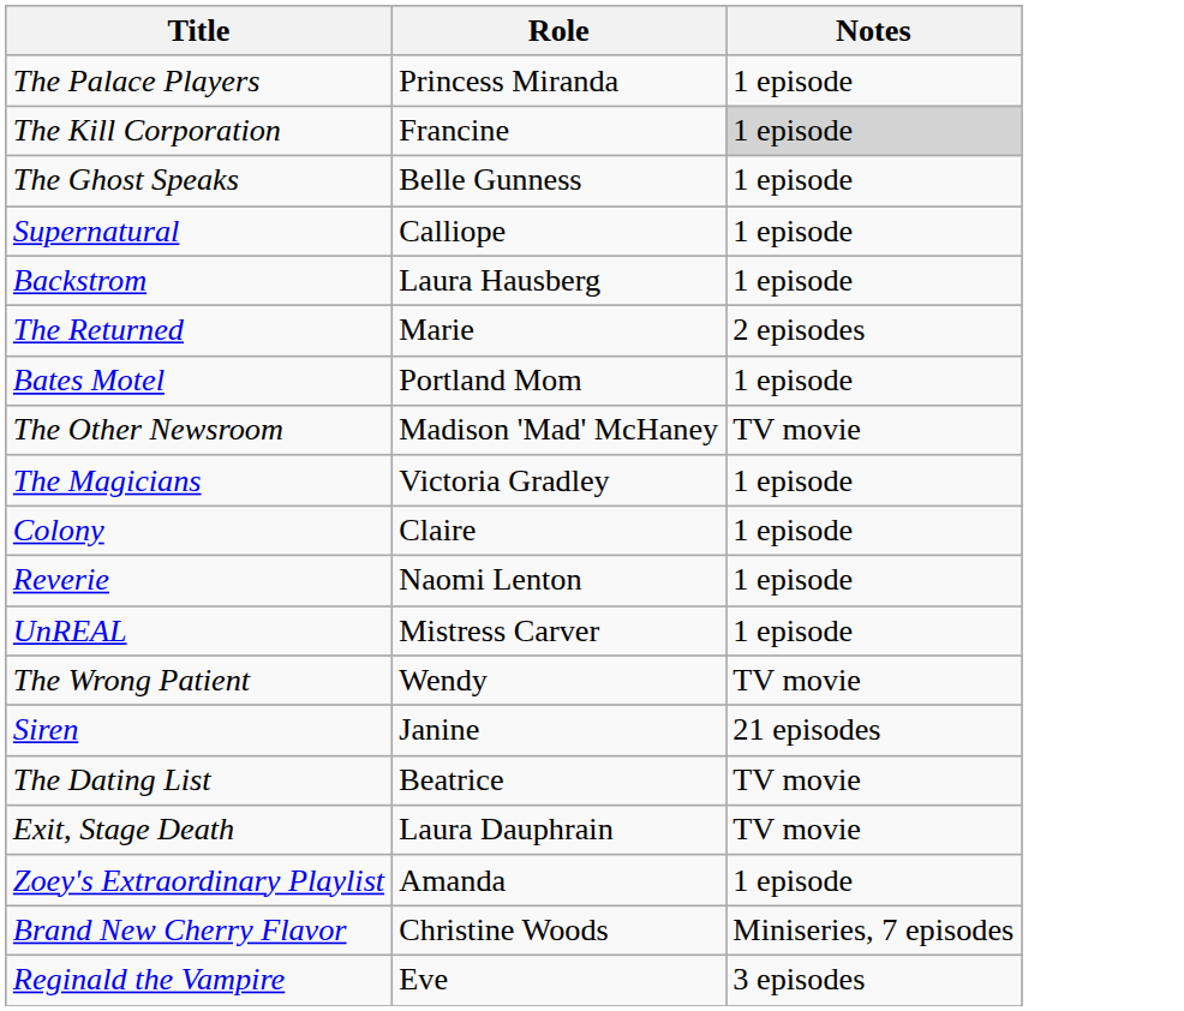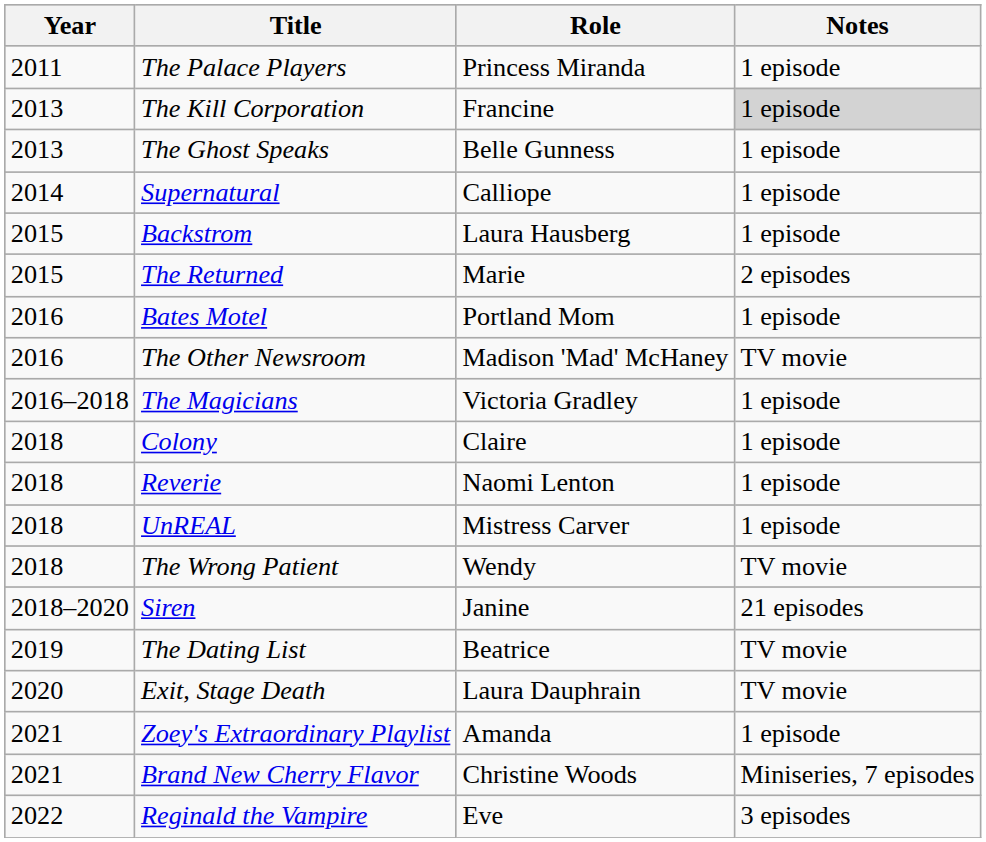+ column: Year | 2011 | 2013 | 2013 | 2014 | 2015 | 2015 | 2016 | 2016 | 2016–2018 | 2018 | 2018 | 2018 | 2018 | 2018–2020 | 2019 | 2020 | 2021 | 2021 | 2022
